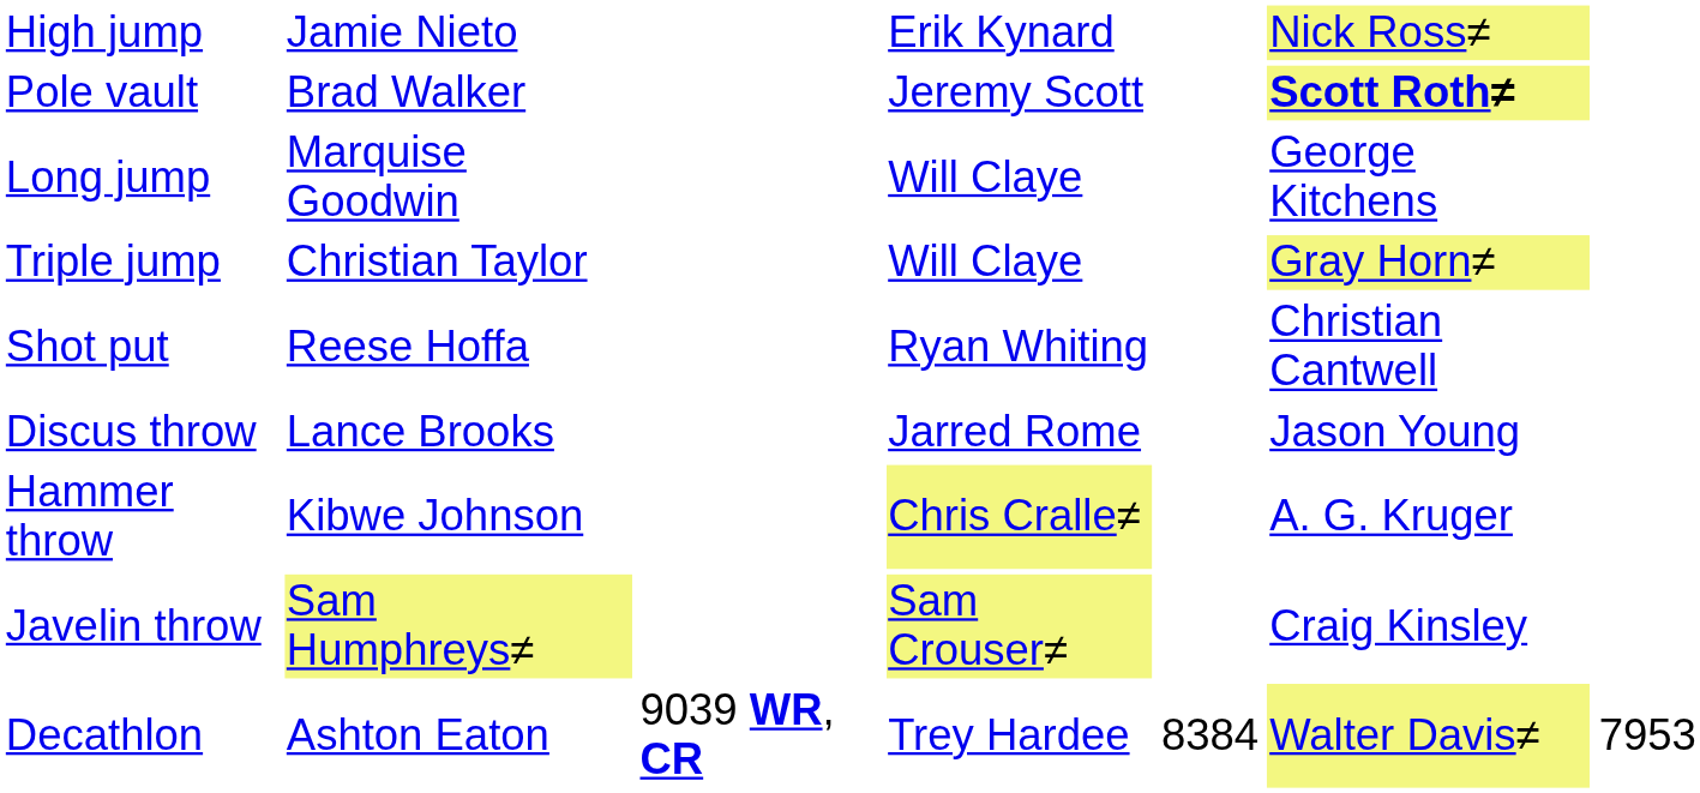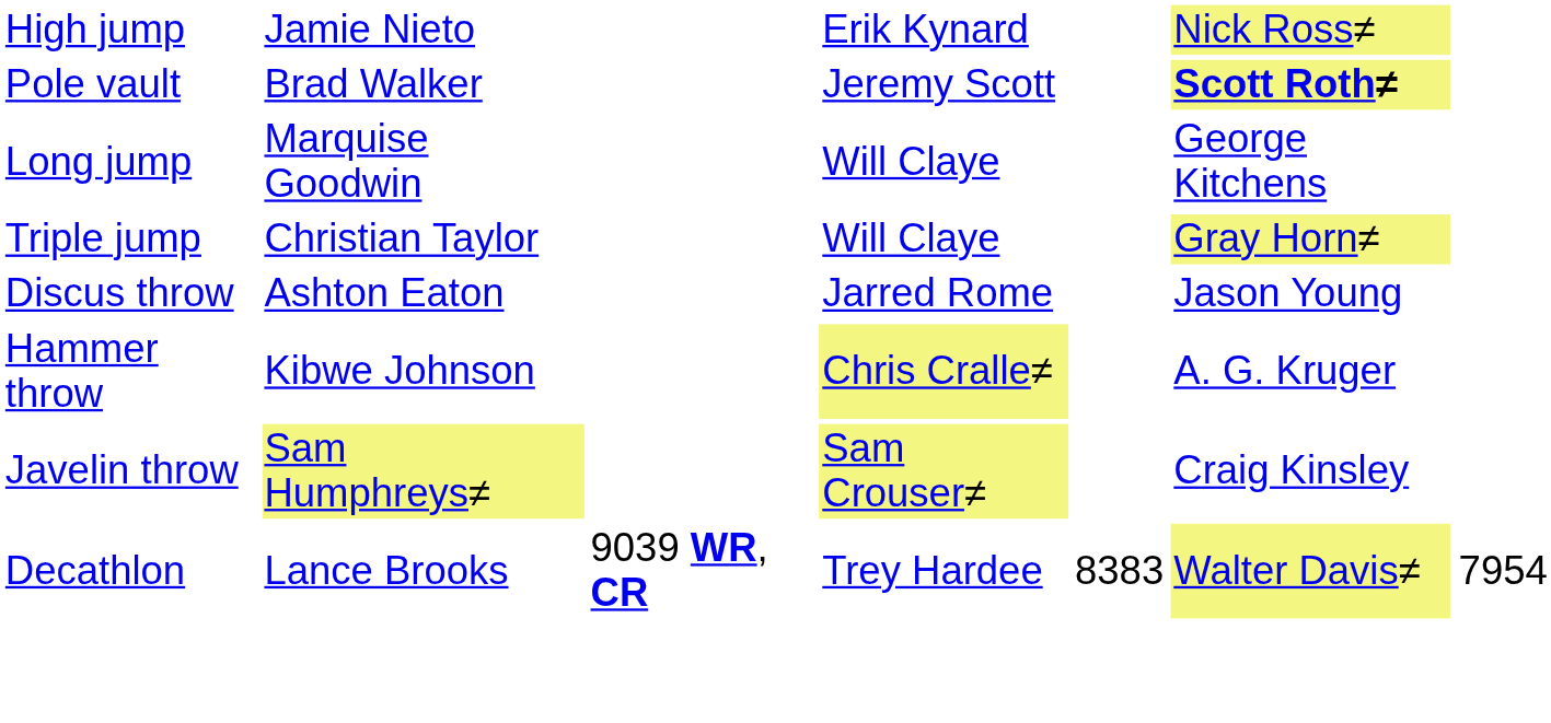- row: Shot put | Reese Hoffa | Ryan Whiting | Christian Cantwell
Discus throw | column 2: Lance Brooks -> Ashton Eaton
Decathlon | column 2: Ashton Eaton -> Lance Brooks
Decathlon | column 5: 8384 -> 8383
Decathlon | column 7: 7953 -> 7954
